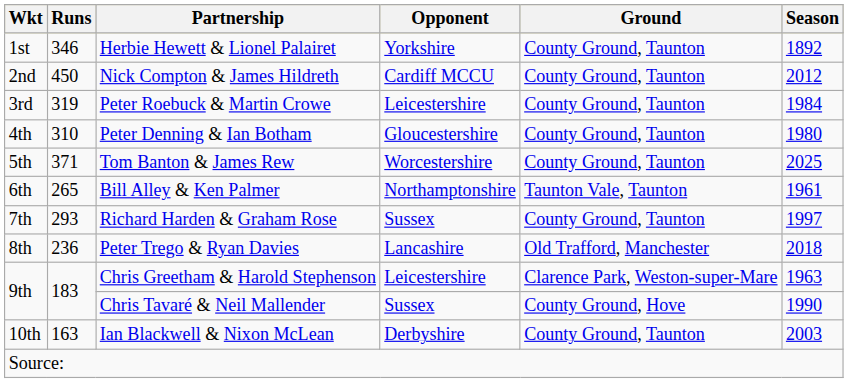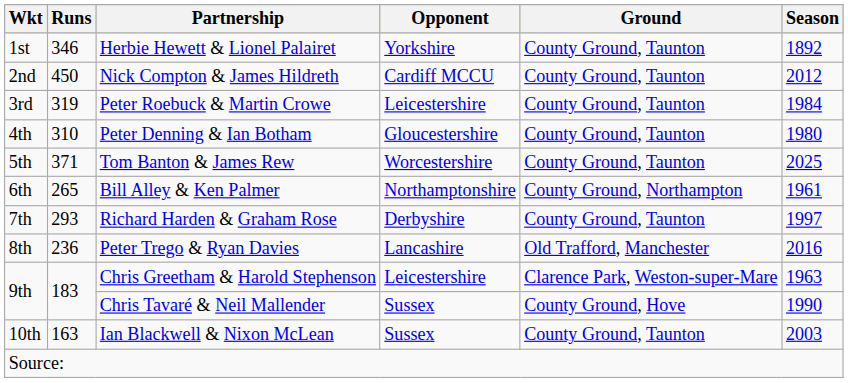Bill Alley & Ken Palmer | Ground: Taunton Vale, Taunton -> County Ground, Northampton
Richard Harden & Graham Rose | Opponent: Sussex -> Derbyshire
Peter Trego & Ryan Davies | Season: 2018 -> 2016
Ian Blackwell & Nixon McLean | Opponent: Derbyshire -> Sussex
